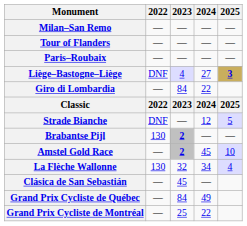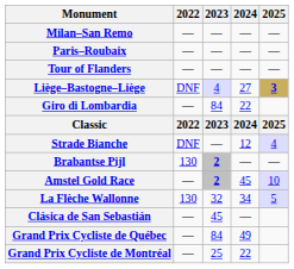rows swapped: Tour of Flanders <-> Paris–Roubaix
Strade Bianche | 2025: 5 -> 4
La Flèche Wallonne | 2025: 4 -> 5
